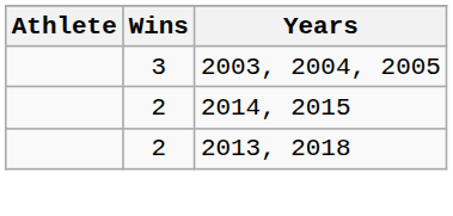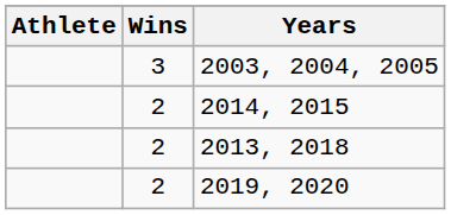+ row: 2 | 2019, 2020
